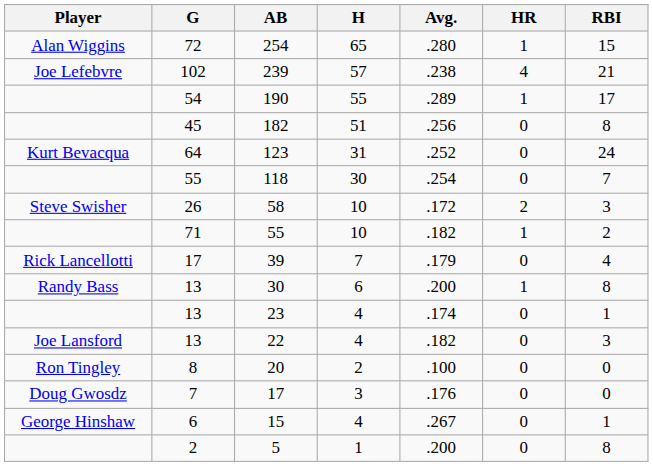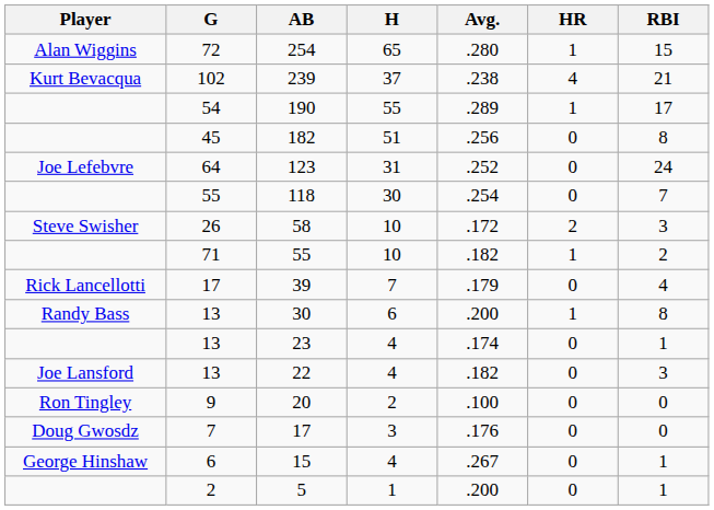239 | Player: Joe Lefebvre -> Kurt Bevacqua
239 | H: 57 -> 37
123 | Player: Kurt Bevacqua -> Joe Lefebvre
20 | G: 8 -> 9
5 | RBI: 8 -> 1
